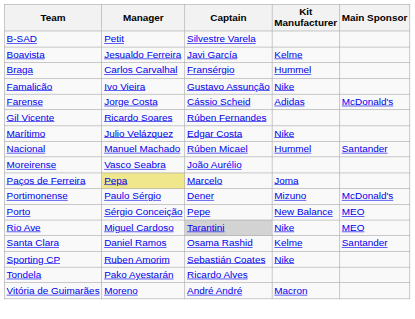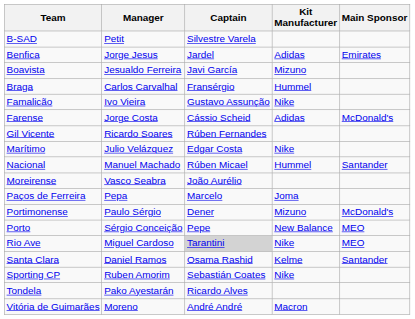+ row: Benfica | Jorge Jesus | Jardel | Adidas | Emirates
Boavista | Kit Manufacturer: Kelme -> Mizuno
Paços de Ferreira | Manager: khaki background -> no background
